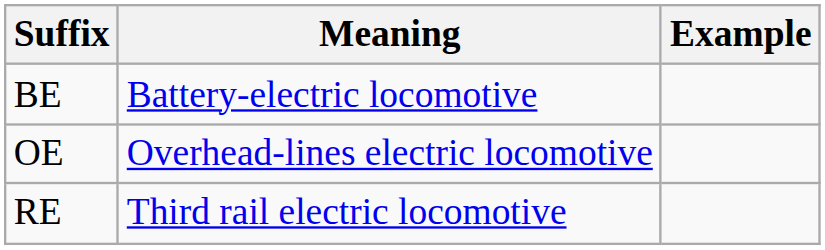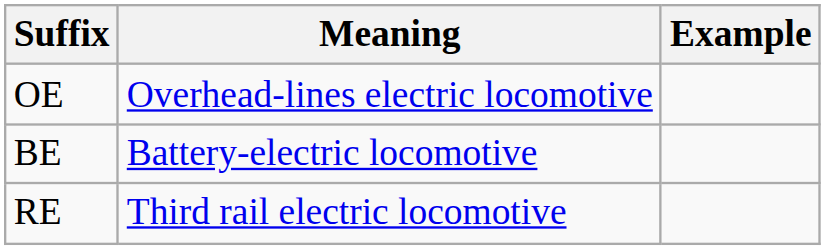rows swapped: BE <-> OE
